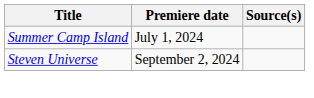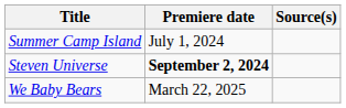Steven Universe | Premiere date: normal -> bold
+ row: We Baby Bears | March 22, 2025
